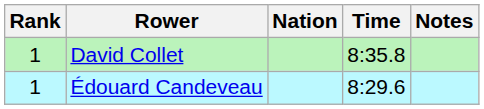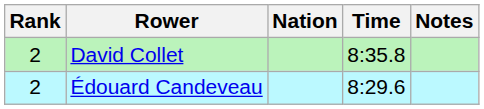David Collet | Rank: 1 -> 2
Édouard Candeveau | Rank: 1 -> 2
